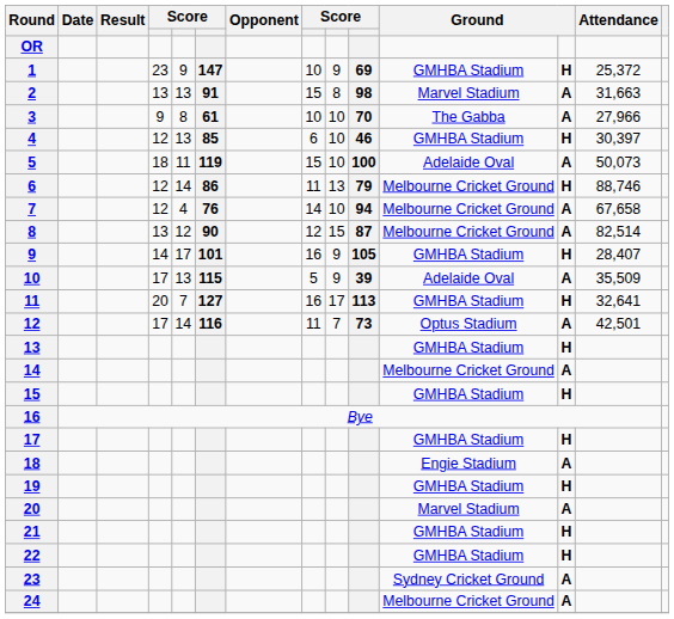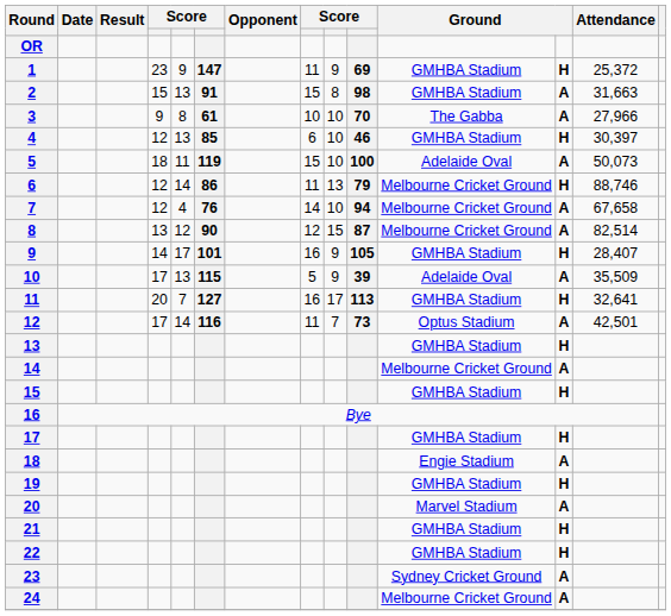1 | column 8: 10 -> 11
2 | column 4: 13 -> 15
2 | column 11: Marvel Stadium -> GMHBA Stadium
